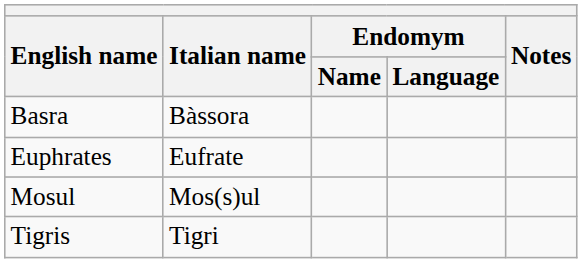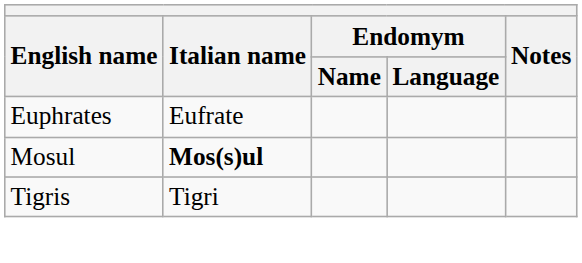- row: Basra | Bàssora
Mosul | Italian name: normal -> bold
